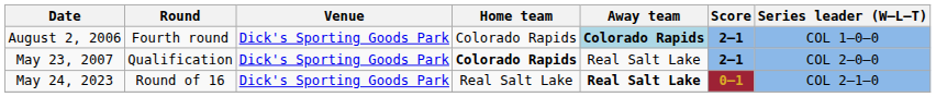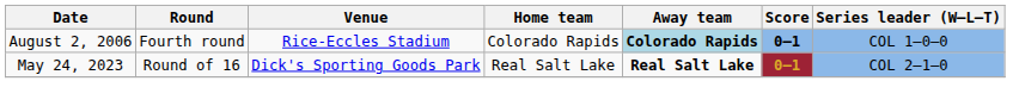August 2, 2006 | Venue: Dick's Sporting Goods Park -> Rice-Eccles Stadium
August 2, 2006 | Score: 2–1 -> 0–1
- row: May 23, 2007 | Qualification | Dick's Sporting Goods Park | Colorado Rapids | Real Salt Lake | 2–1 | COL 2–0–0
